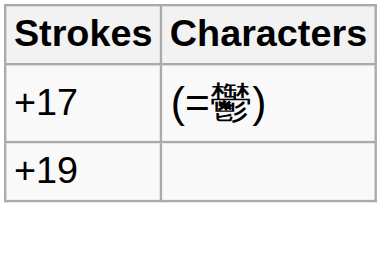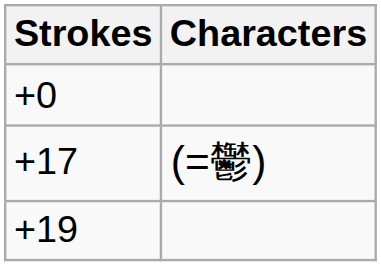+ row: +0
